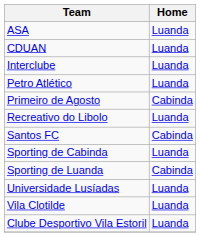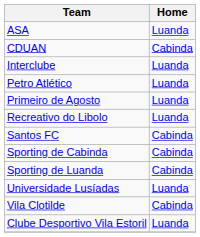CDUAN | Home: Luanda -> Cabinda
Primeiro de Agosto | Home: Cabinda -> Luanda
Sporting de Cabinda | Home: Luanda -> Cabinda
Vila Clotilde | Home: Luanda -> Cabinda
